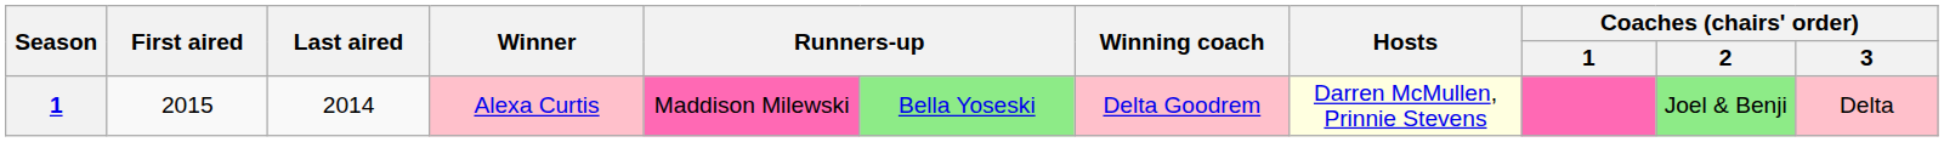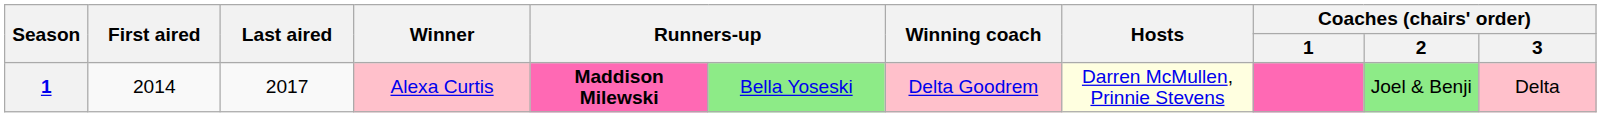Alexa Curtis | First aired: 2015 -> 2014
Alexa Curtis | Last aired: 2014 -> 2017
Alexa Curtis | column 5: normal -> bold
